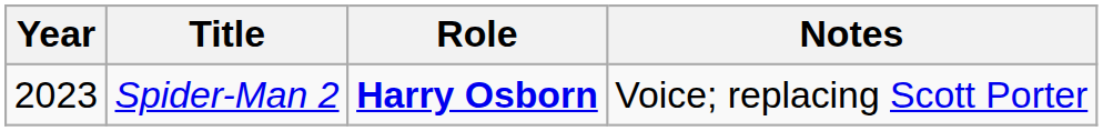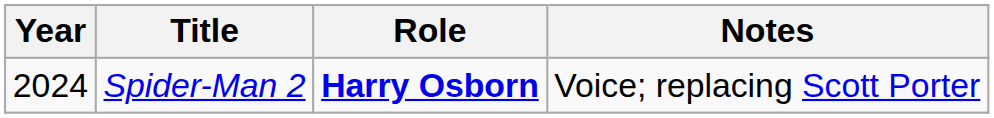Spider-Man 2 | Year: 2023 -> 2024
